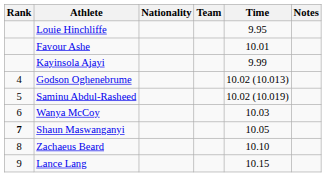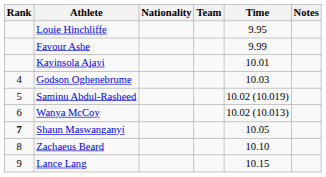Favour Ashe | Time: 10.01 -> 9.99
Kayinsola Ajayi | Time: 9.99 -> 10.01
Godson Oghenebrume | Time: 10.02 (10.013) -> 10.03
Wanya McCoy | Time: 10.03 -> 10.02 (10.013)
